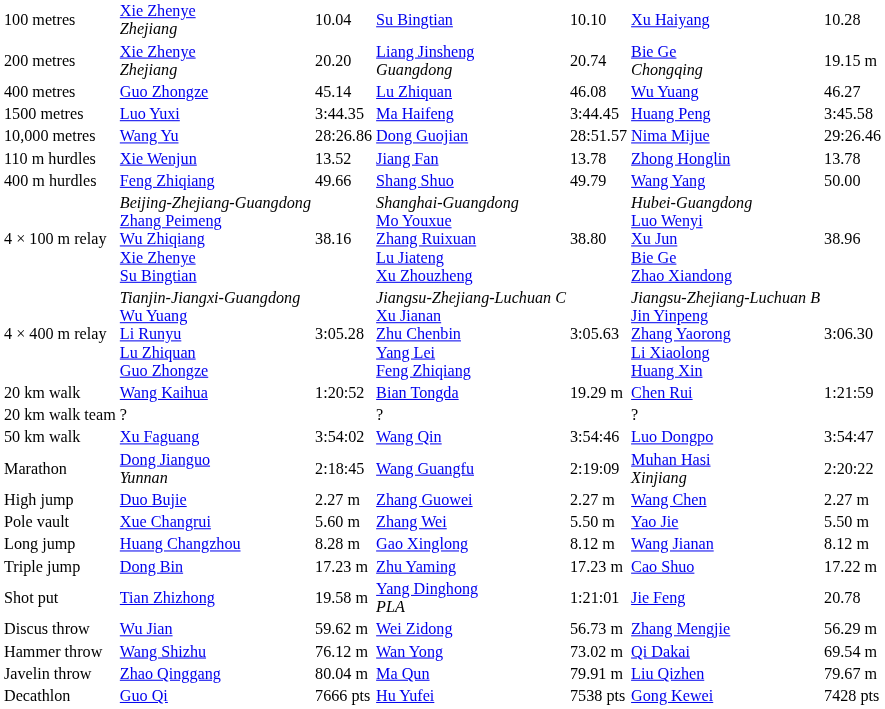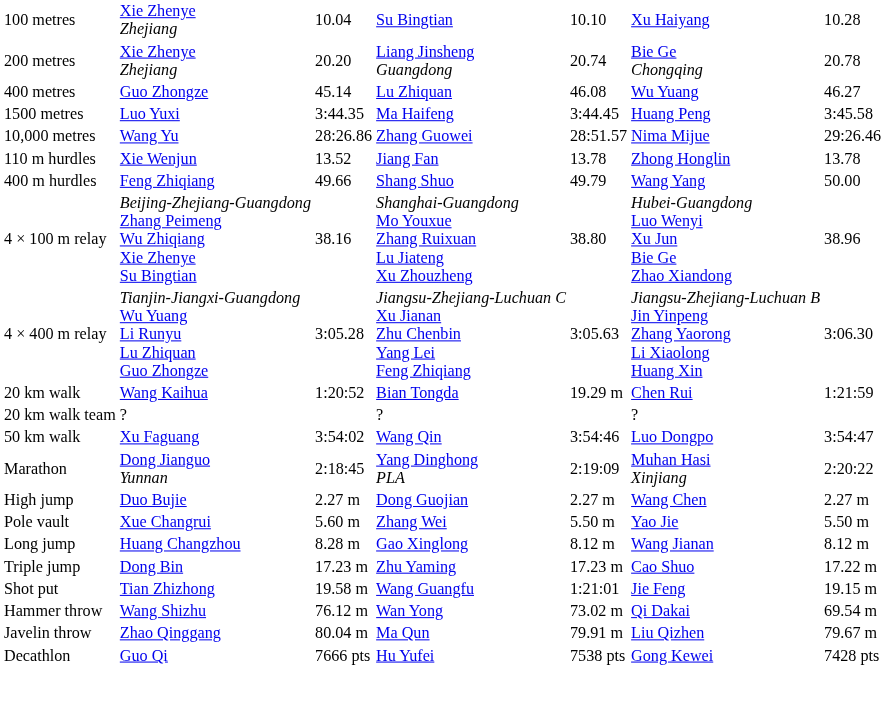200 metres | column 7: 19.15 m -> 20.78
10,000 metres | column 4: Dong Guojian -> Zhang Guowei
Marathon | column 4: Wang Guangfu -> Yang Dinghong PLA
High jump | column 4: Zhang Guowei -> Dong Guojian
Shot put | column 4: Yang Dinghong PLA -> Wang Guangfu
Shot put | column 7: 20.78 -> 19.15 m
- row: Discus throw | Wu Jian | 59.62 m | Wei Zidong | 56.73 m | Zhang Mengjie | 56.29 m
